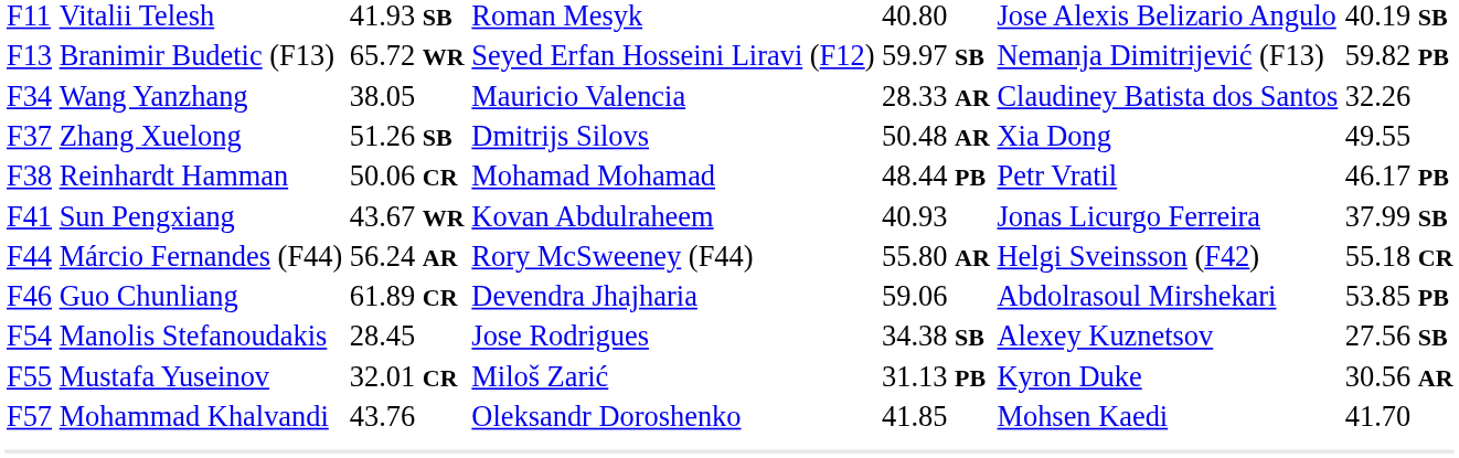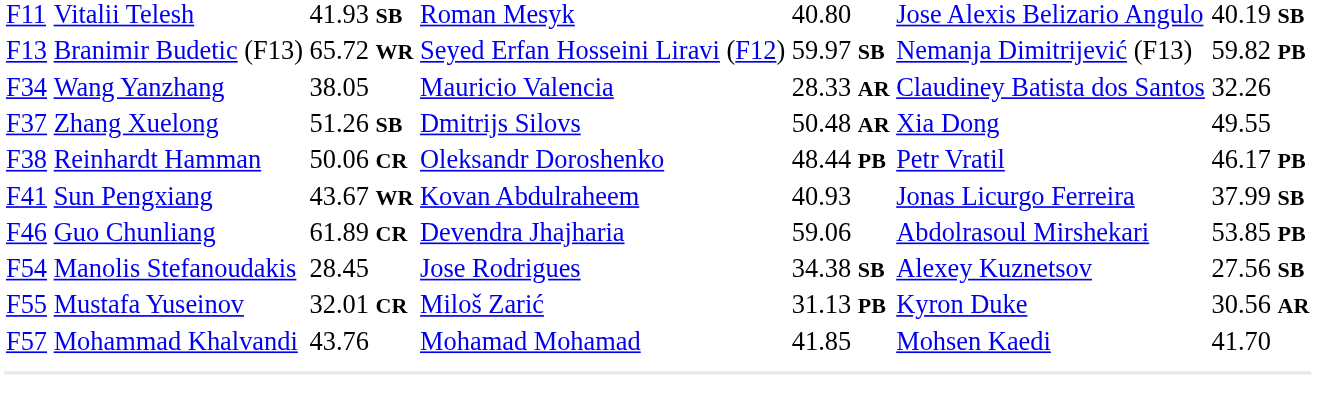Reinhardt Hamman | column 4: Mohamad Mohamad -> Oleksandr Doroshenko
- row: F44 | Márcio Fernandes (F44) | 56.24 AR | Rory McSweeney (F44) | 55.80 AR | Helgi Sveinsson (F42) | 55.18 CR
Mohammad Khalvandi | column 4: Oleksandr Doroshenko -> Mohamad Mohamad
